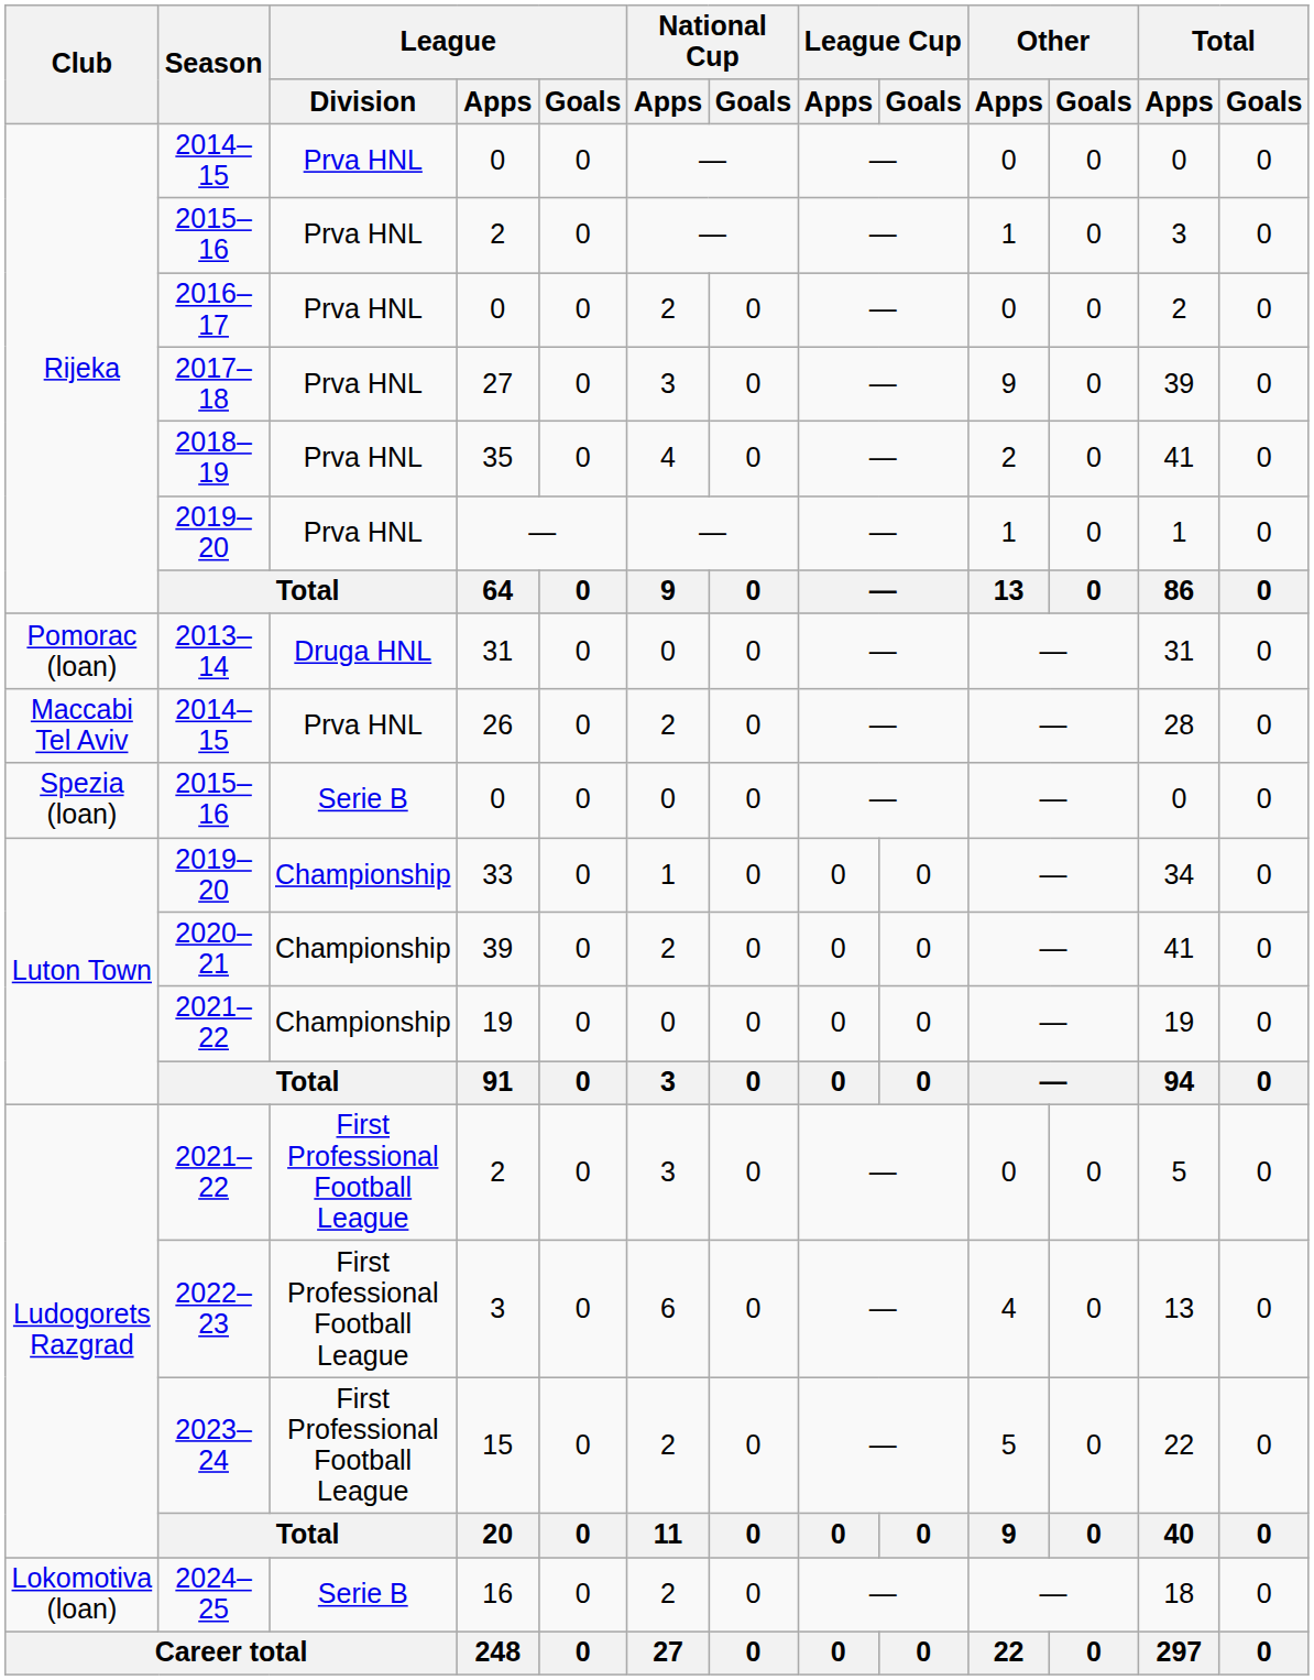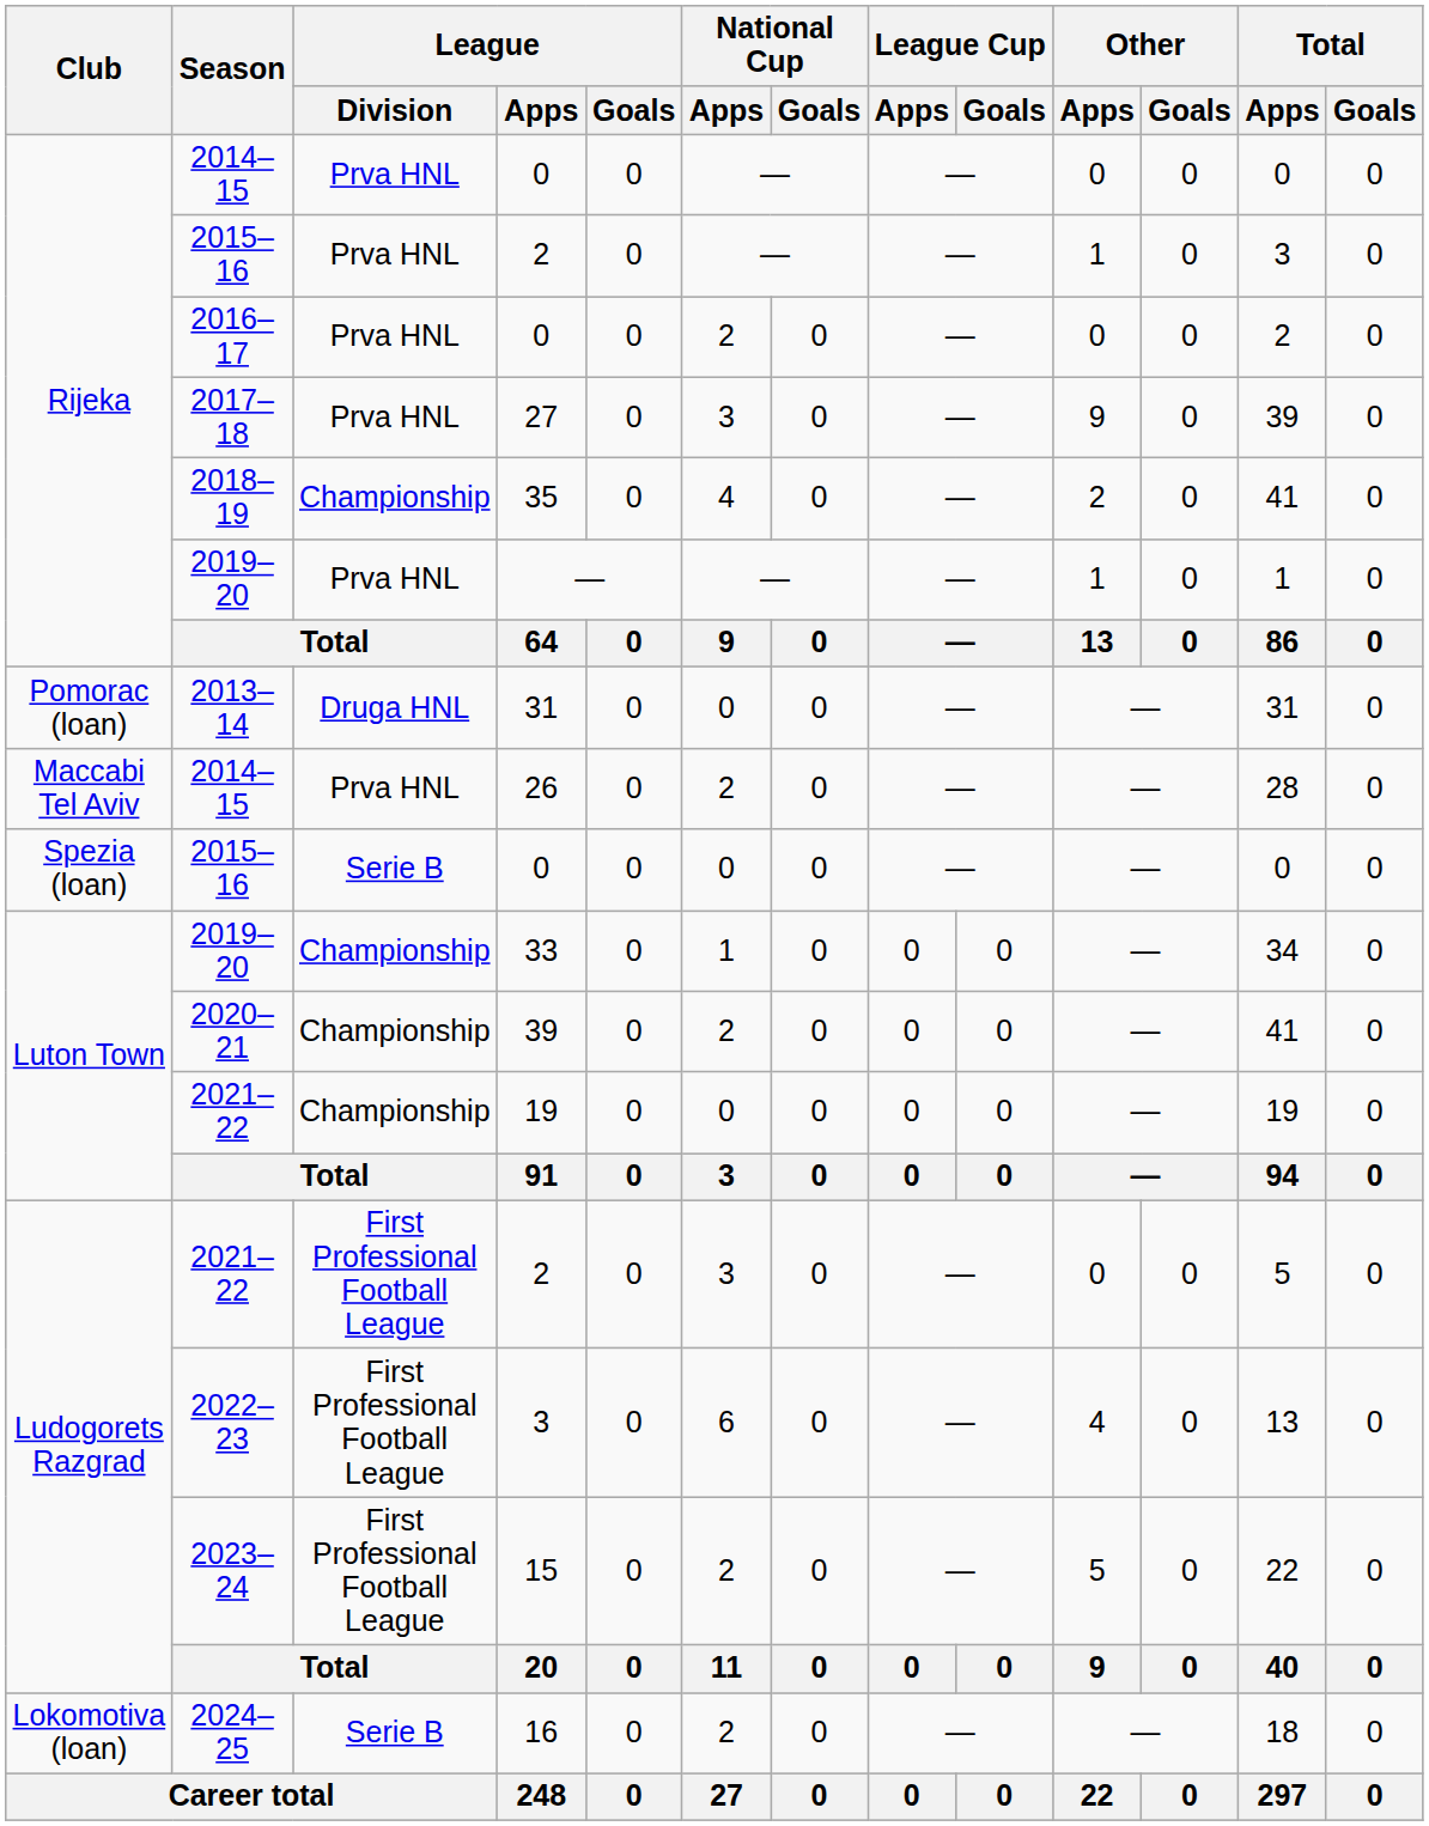35 | League / Division: Prva HNL -> Championship
